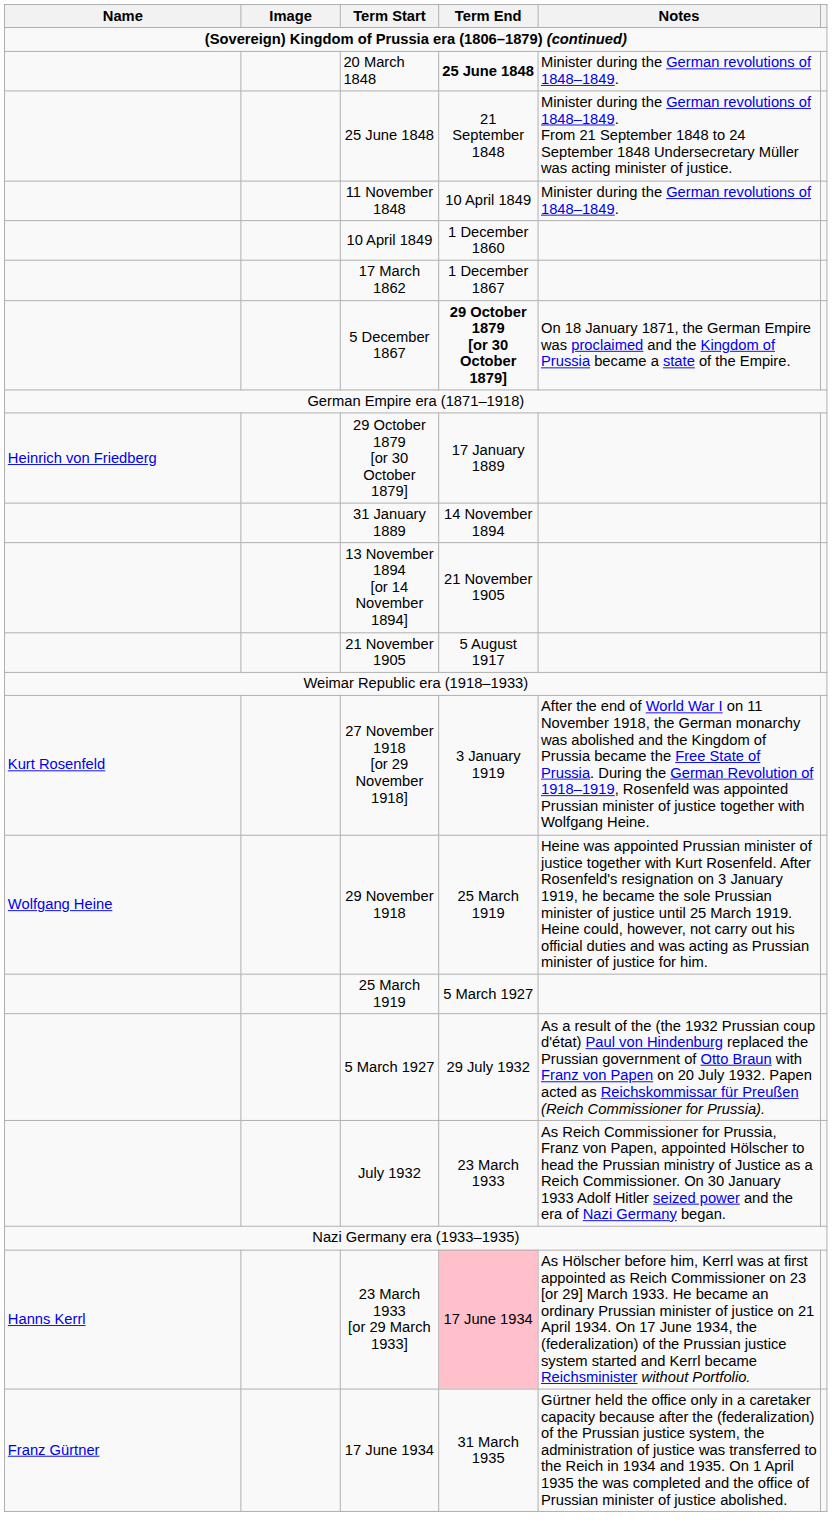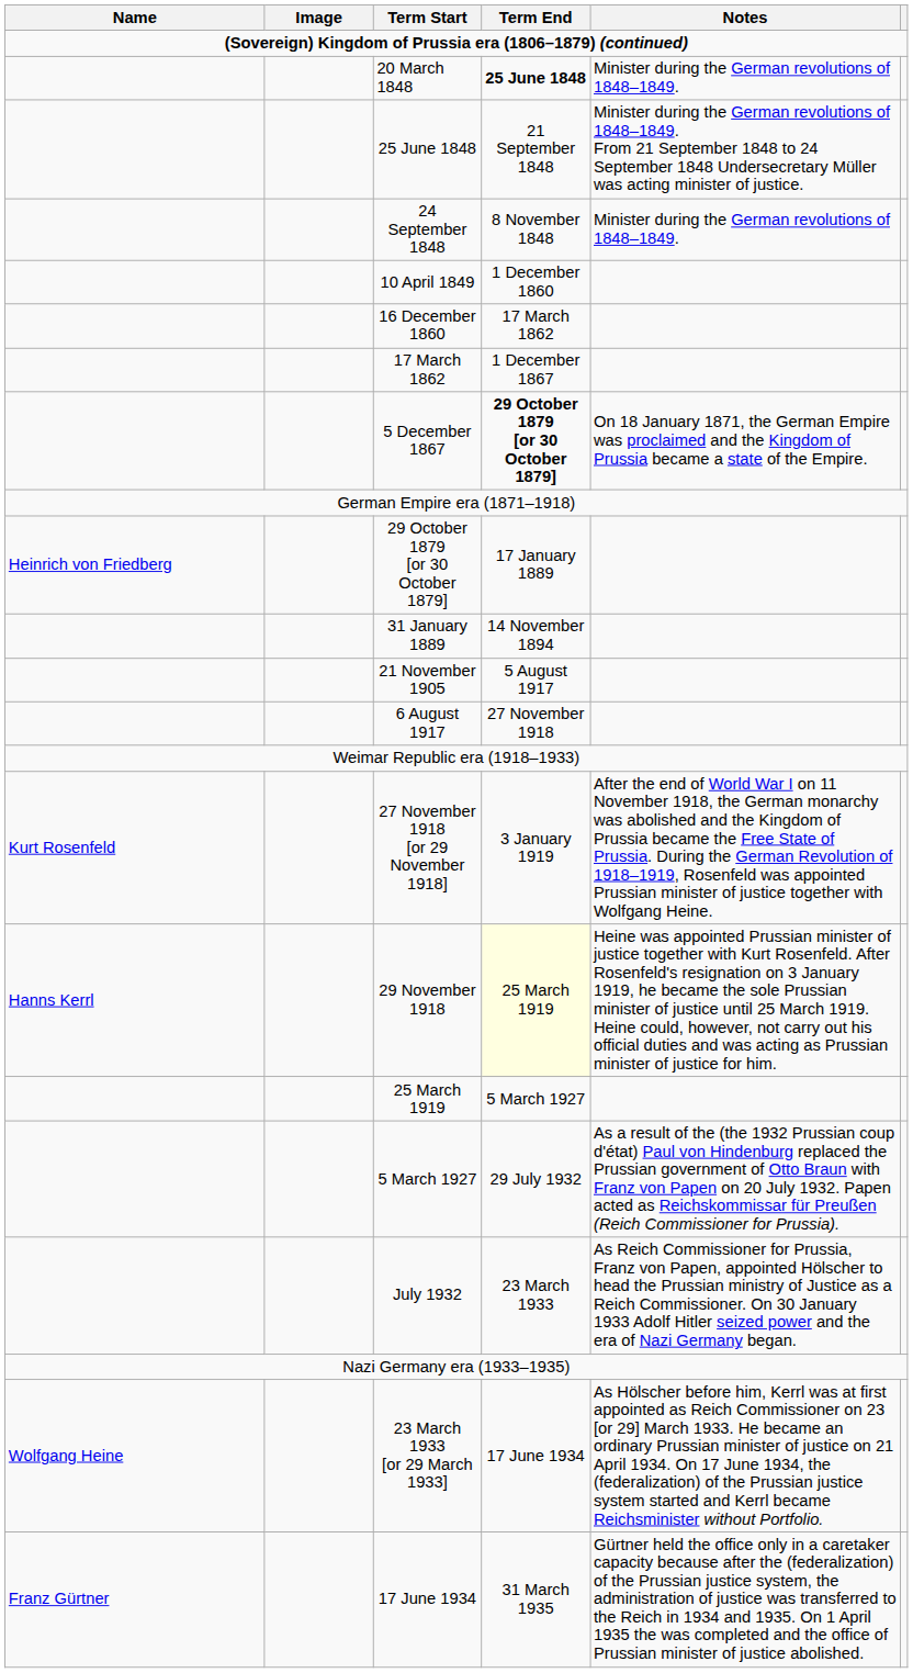+ row: 24 September 1848 | 8 November 1848 | Minister during the German revolutions of 1848–1849.
- row: 11 November 1848 | 10 April 1849 | Minister during the German revolutions of 1848–1849.
+ row: 16 December 1860 | 17 March 1862
- row: 13 November 1894 [or 14 November 1894] | 21 November 1905
+ row: 6 August 1917 | 27 November 1918
29 November 1918 | Name: Wolfgang Heine -> Hanns Kerrl
29 November 1918 | Term End: no background -> lightyellow background
23 March 1933 [or 29 March 1933] | Name: Hanns Kerrl -> Wolfgang Heine
23 March 1933 [or 29 March 1933] | Term End: pink background -> no background
